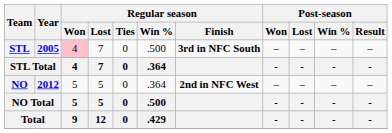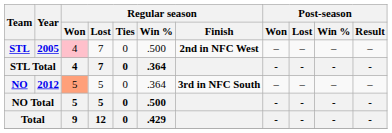STL | Regular season / Finish: 3rd in NFC South -> 2nd in NFC West
NO | Regular season / Won: no background -> lightsalmon background
NO | Regular season / Finish: 2nd in NFC West -> 3rd in NFC South
